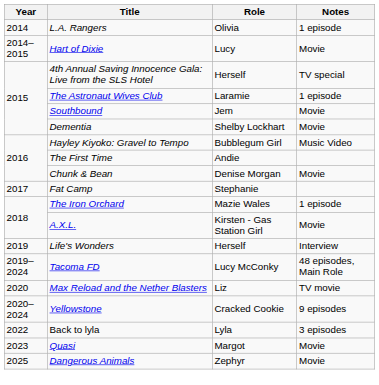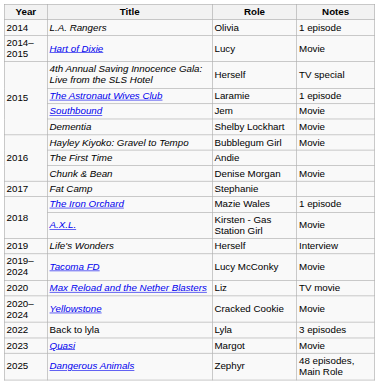Hayley Kiyoko: Gravel to Tempo | Notes: Music Video -> Movie
Tacoma FD | Notes: 48 episodes, Main Role -> Movie
Yellowstone | Notes: 9 episodes -> Movie
Dangerous Animals | Notes: Movie -> 48 episodes, Main Role
